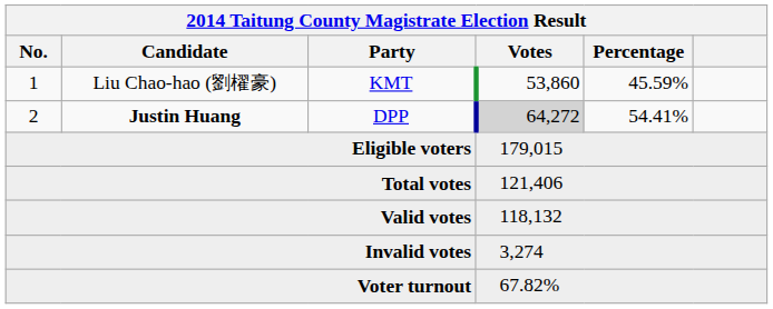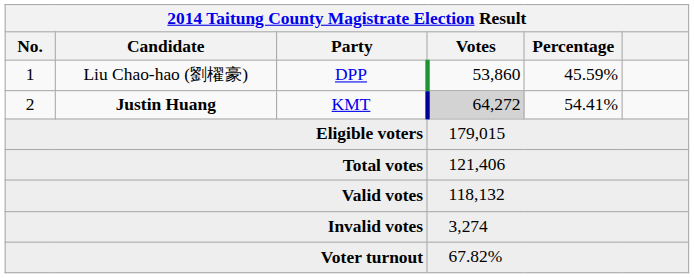1 | Party: KMT -> DPP
2 | Party: DPP -> KMT
